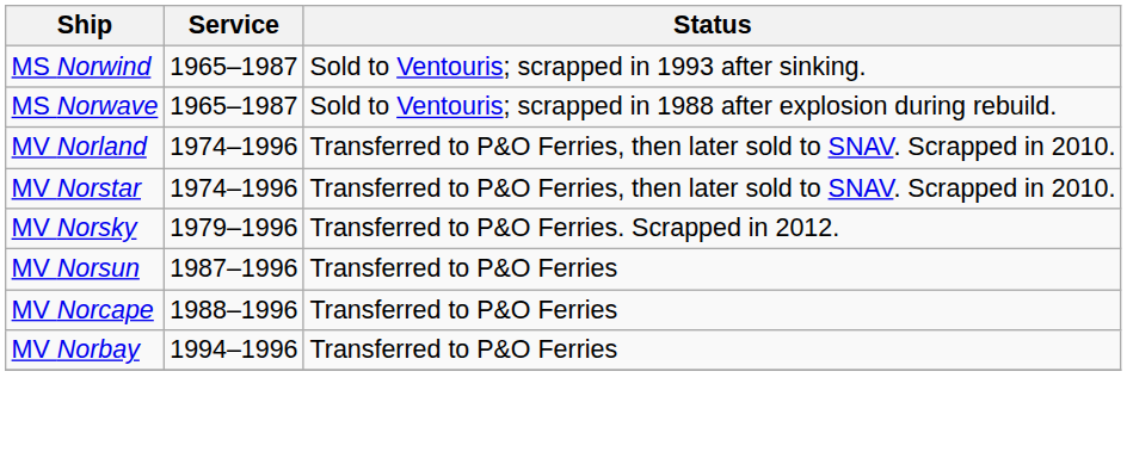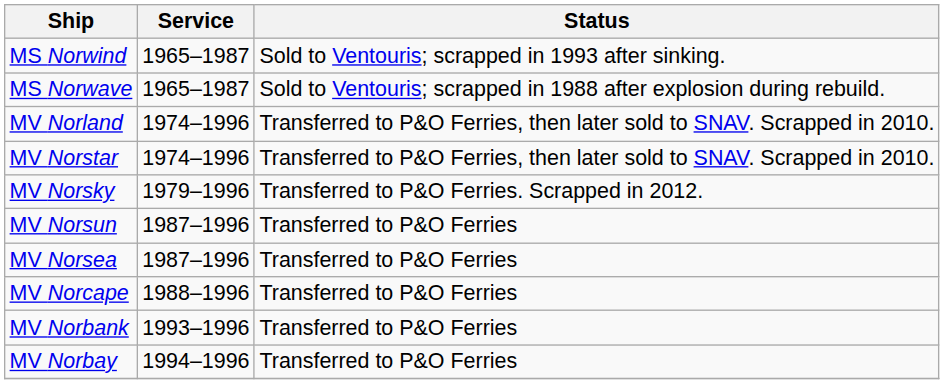+ row: MV Norsea | 1987–1996 | Transferred to P&O Ferries
+ row: MV Norbank | 1993–1996 | Transferred to P&O Ferries
